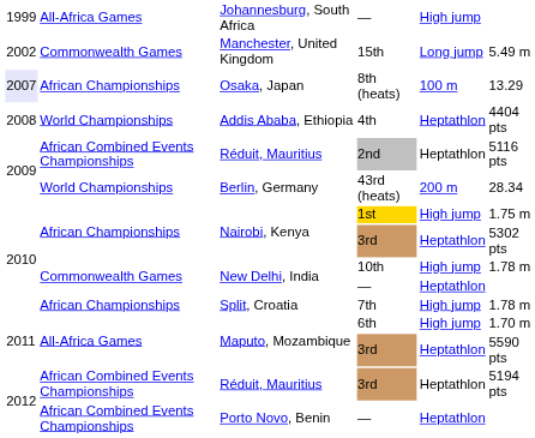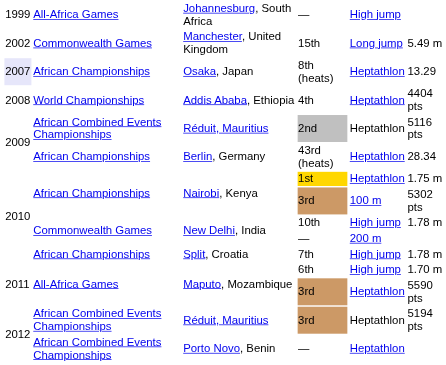8th (heats) | column 5: 100 m -> Heptathlon
43rd (heats) | column 2: World Championships -> African Championships
43rd (heats) | column 5: 200 m -> Heptathlon
1st | column 5: High jump -> Heptathlon
Nairobi, Kenya / 3rd | column 5: Heptathlon -> 100 m
New Delhi, India / — | column 5: Heptathlon -> 200 m
